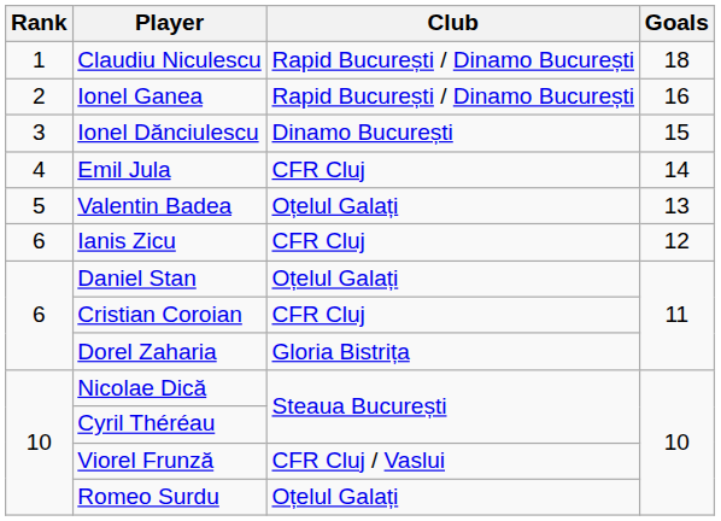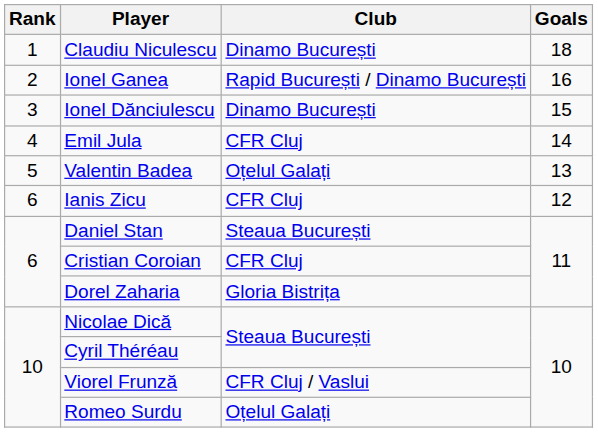Claudiu Niculescu | Club: Rapid București / Dinamo București -> Dinamo București
Daniel Stan | Club: Oțelul Galați -> Steaua București
